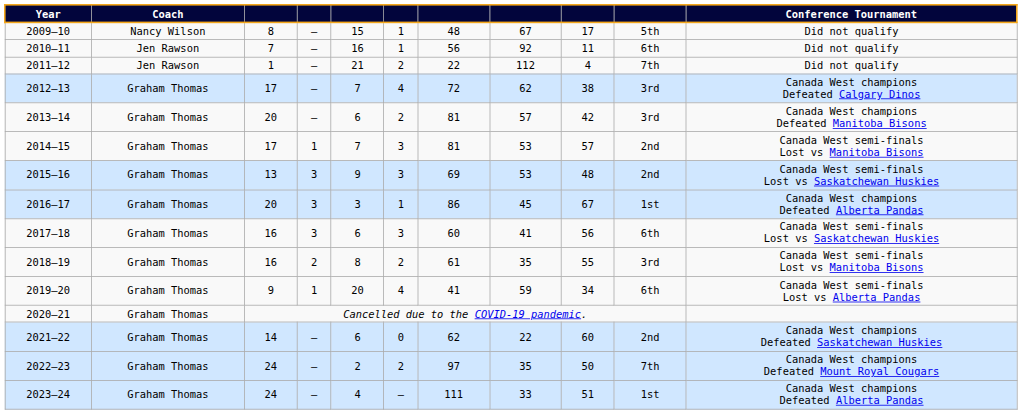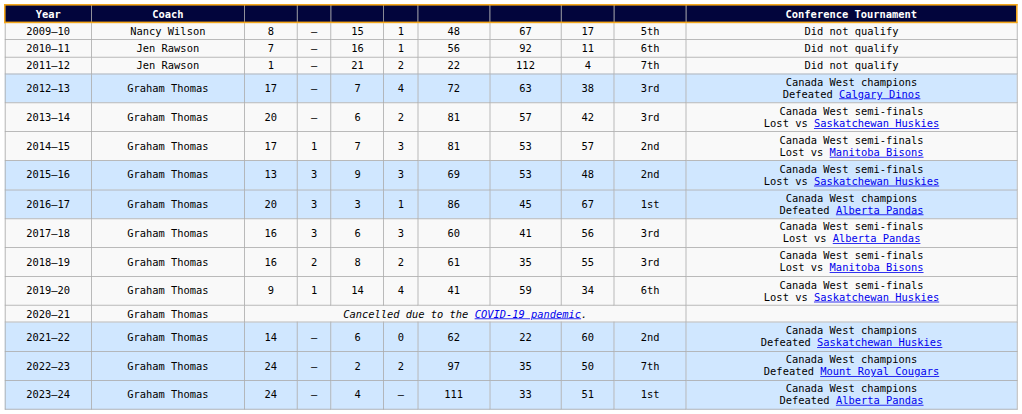2012–13 | column 8: 62 -> 63
2013–14 | Conference Tournament: Canada West champions Defeated Manitoba Bisons -> Canada West semi-finals Lost vs Saskatchewan Huskies
2017–18 | column 10: 6th -> 3rd
2017–18 | Conference Tournament: Canada West semi-finals Lost vs Saskatchewan Huskies -> Canada West semi-finals Lost vs Alberta Pandas
2019–20 | column 5: 20 -> 14
2019–20 | Conference Tournament: Canada West semi-finals Lost vs Alberta Pandas -> Canada West semi-finals Lost vs Saskatchewan Huskies
